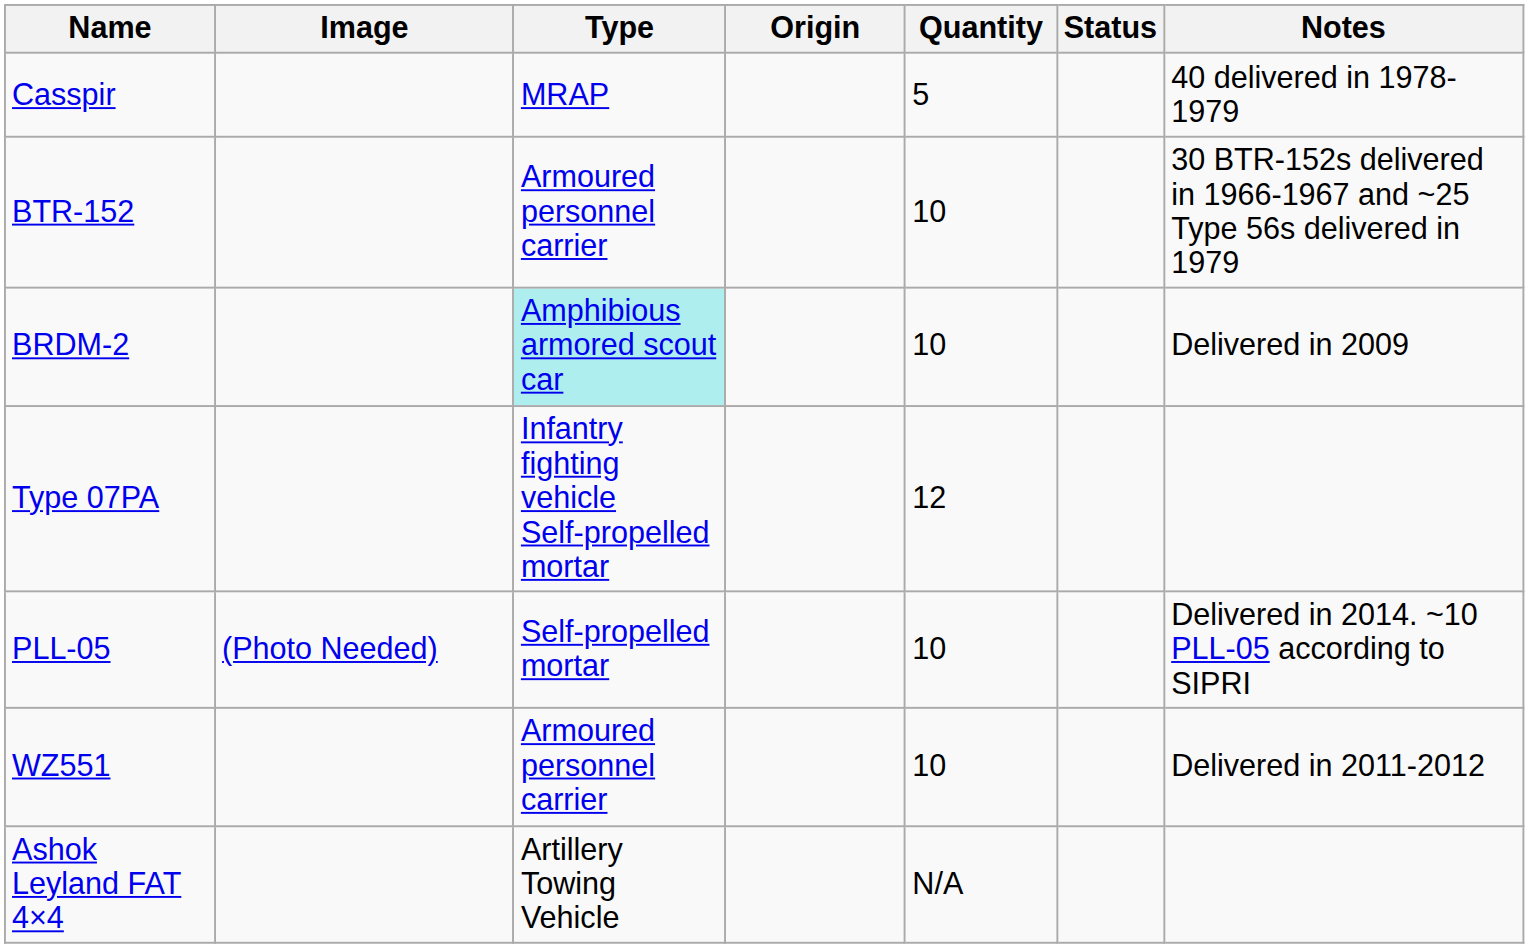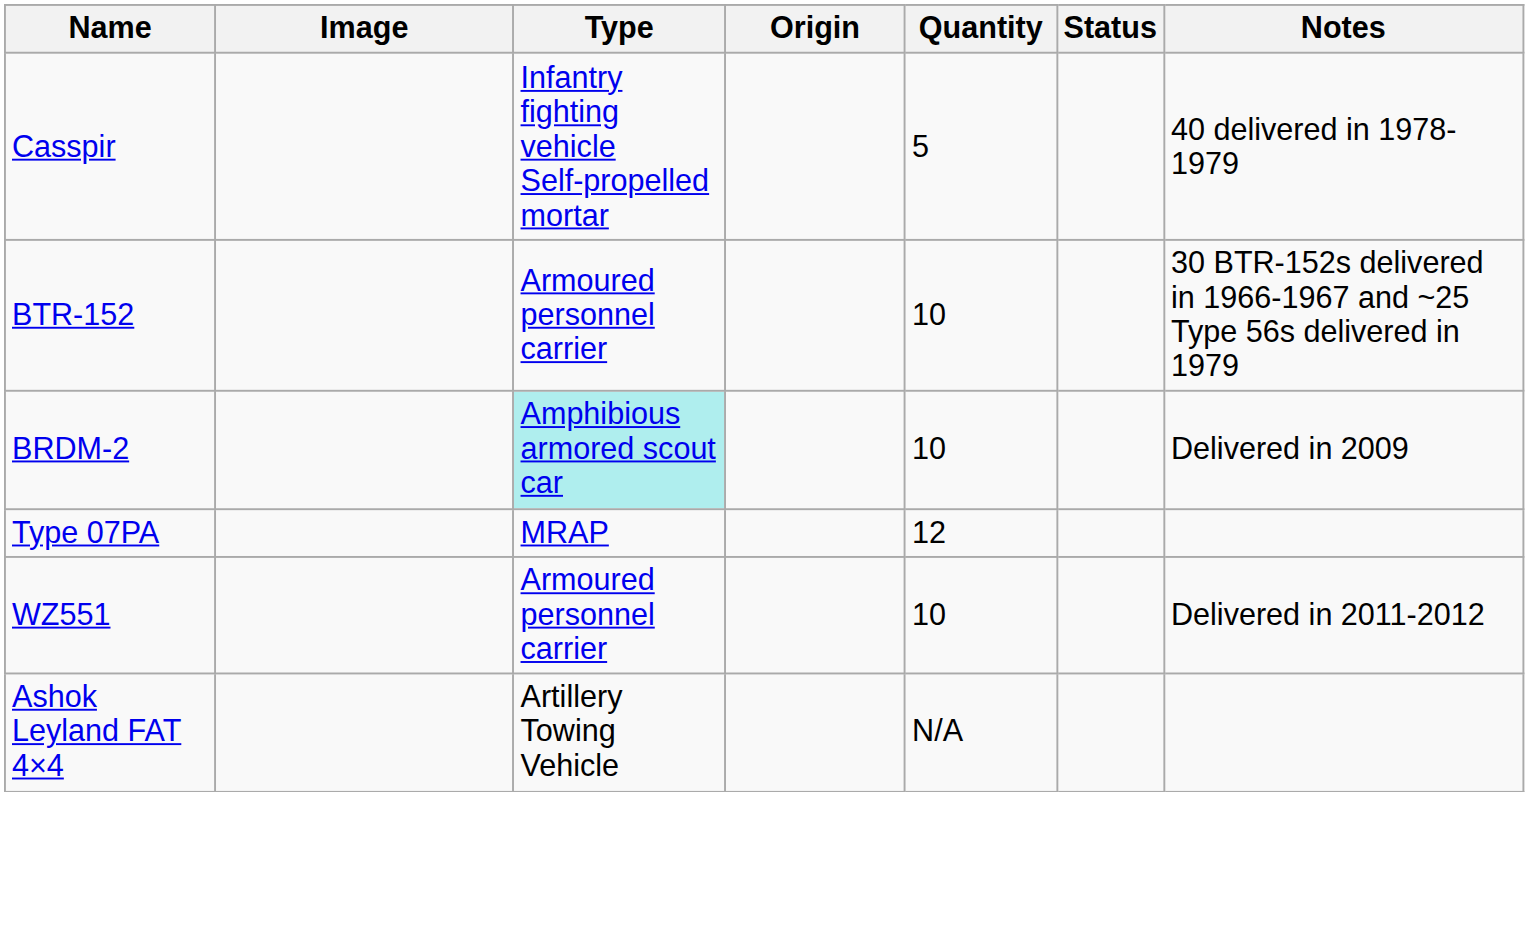Casspir | Type: MRAP -> Infantry fighting vehicle Self-propelled mortar
Type 07PA | Type: Infantry fighting vehicle Self-propelled mortar -> MRAP
- row: PLL-05 | (Photo Needed) | Self-propelled mortar | 10 | Delivered in 2014. ~10 PLL-05 according to SIPRI
